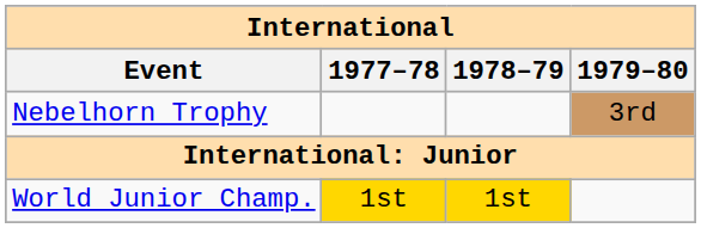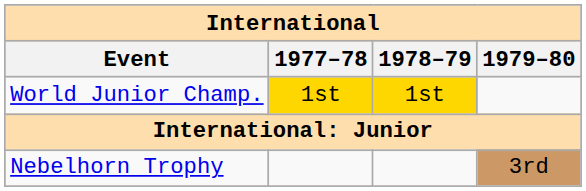rows swapped: Nebelhorn Trophy <-> World Junior Champ.
